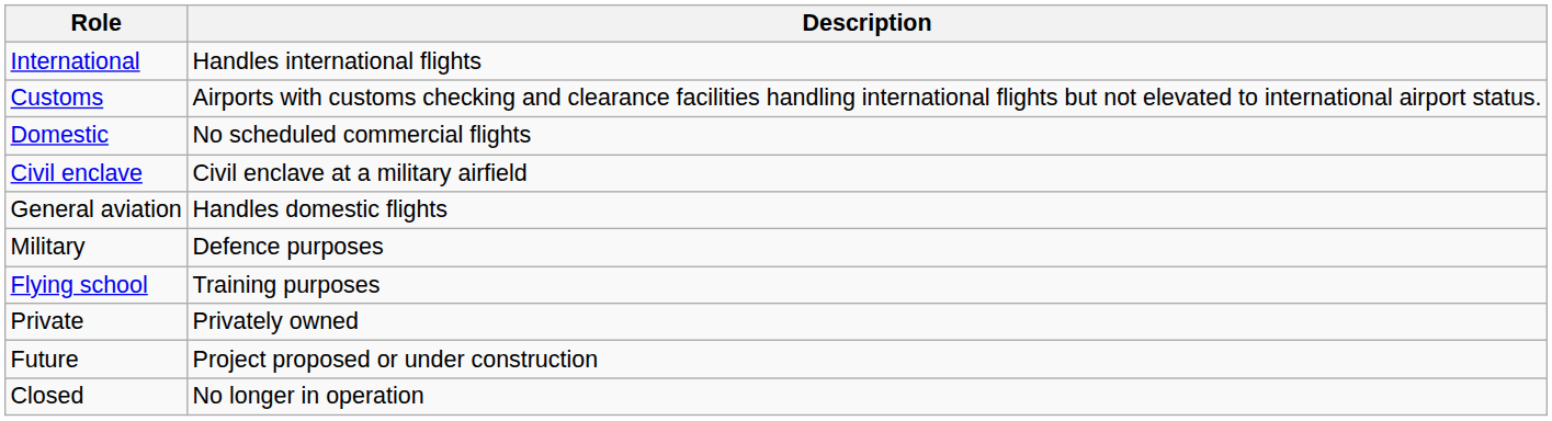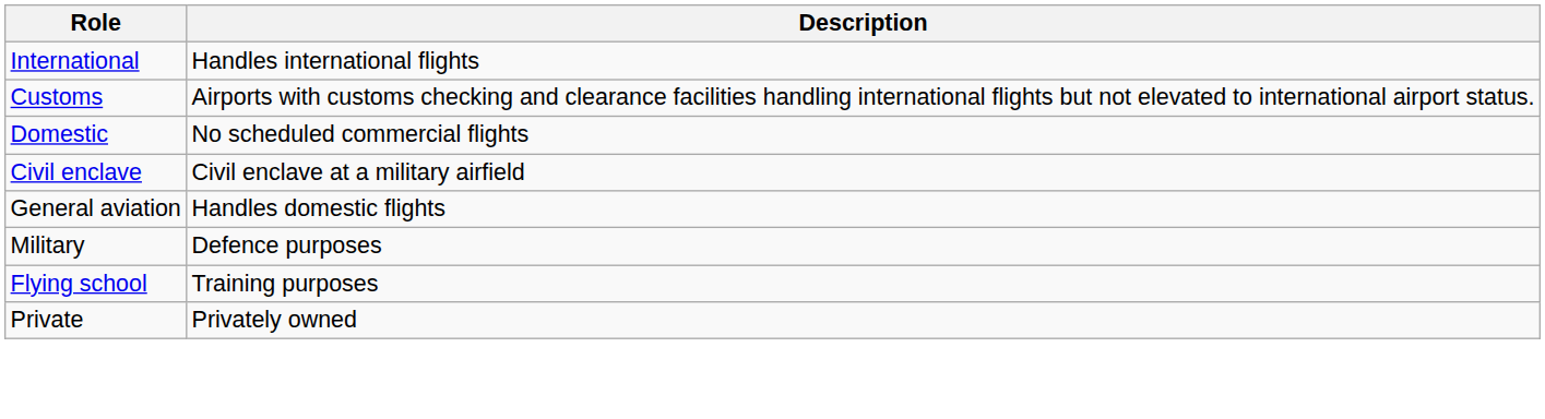- row: Future | Project proposed or under construction
- row: Closed | No longer in operation
